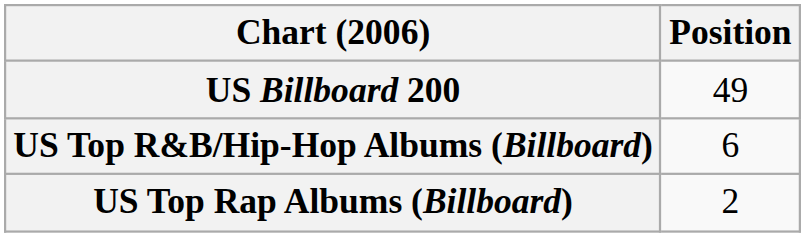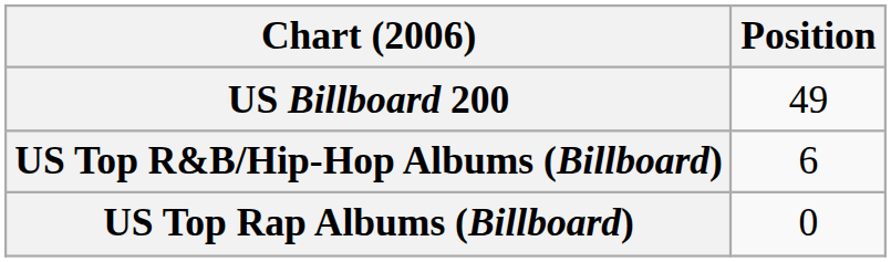US Top Rap Albums (Billboard) | Position: 2 -> 0
